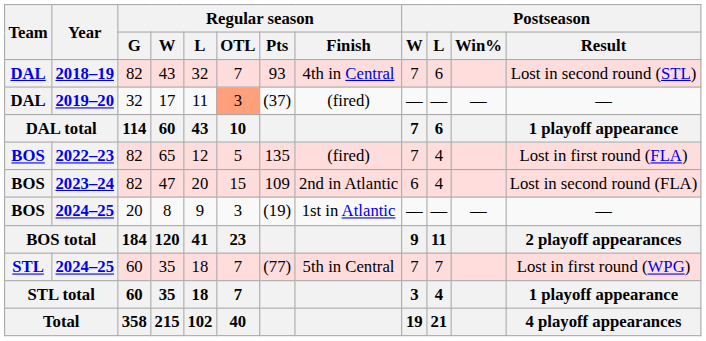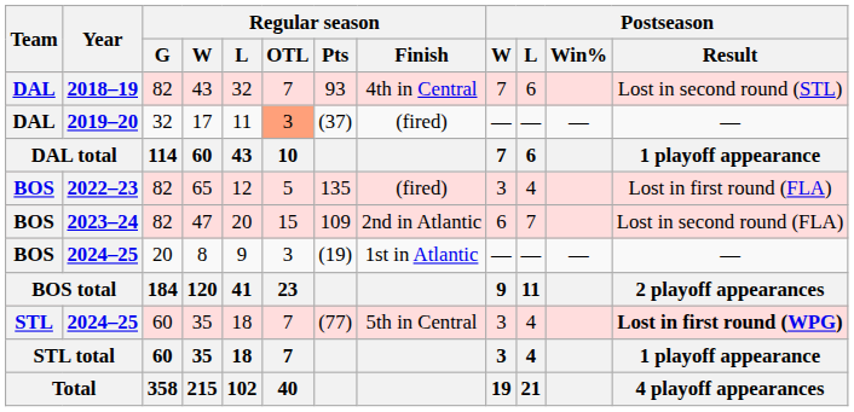65 | Postseason / W: 7 -> 3
47 | Postseason / L: 4 -> 7
2024–25 / 35 | Postseason / W: 7 -> 3
2024–25 / 35 | Postseason / L: 7 -> 4
2024–25 / 35 | Postseason / Result: normal -> bold
